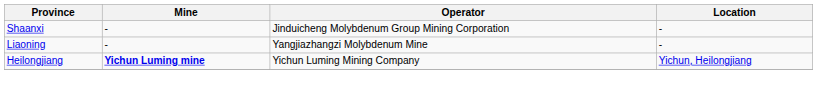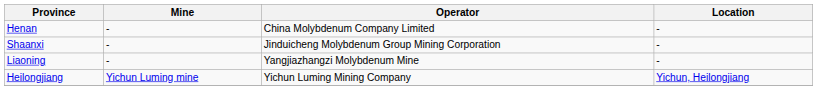+ row: Henan | - | China Molybdenum Company Limited | -
Heilongjiang | Mine: bold -> normal
